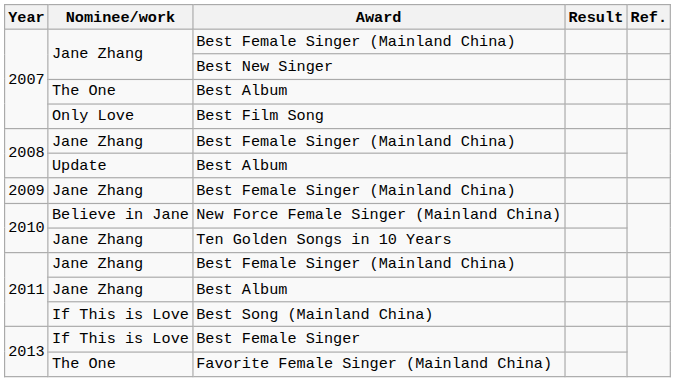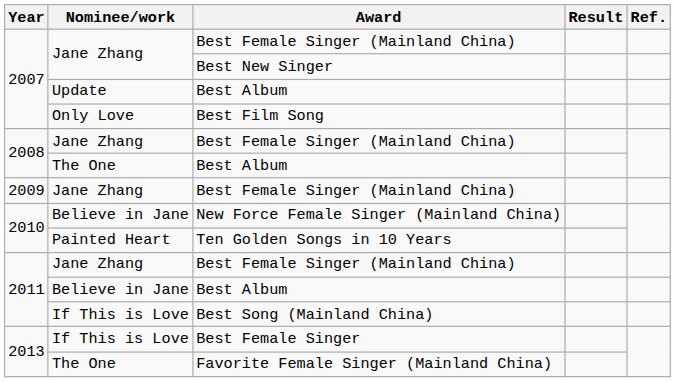2007 / Best Album | Nominee/work: The One -> Update
2008 / Best Album | Nominee/work: Update -> The One
Ten Golden Songs in 10 Years | Nominee/work: Jane Zhang -> Painted Heart
2011 / Best Album | Nominee/work: Jane Zhang -> Believe in Jane
